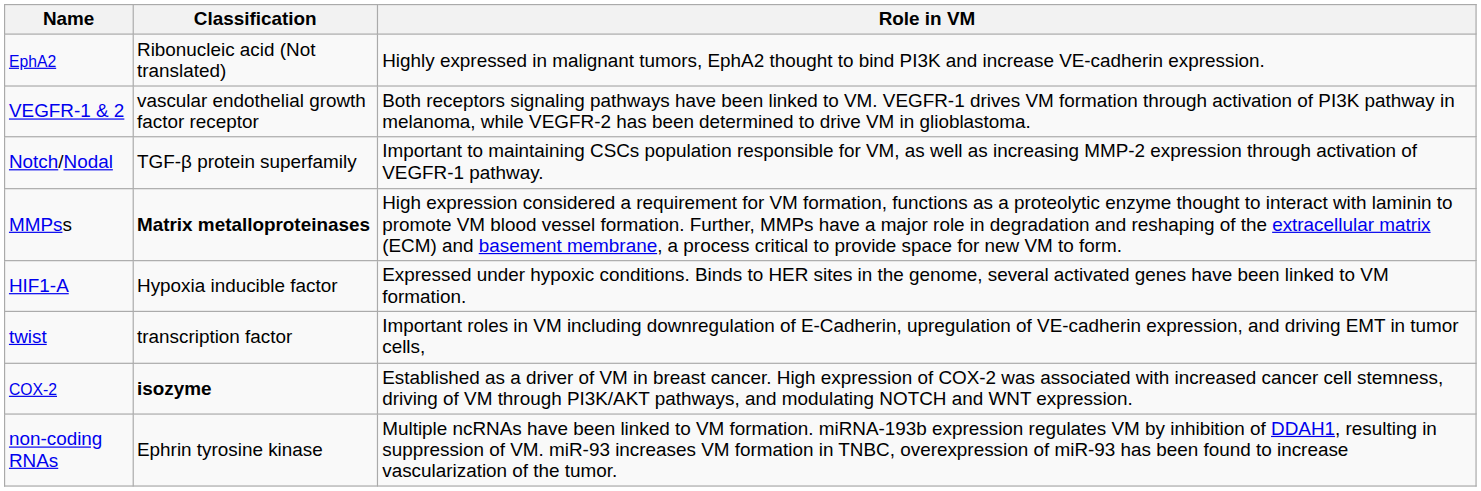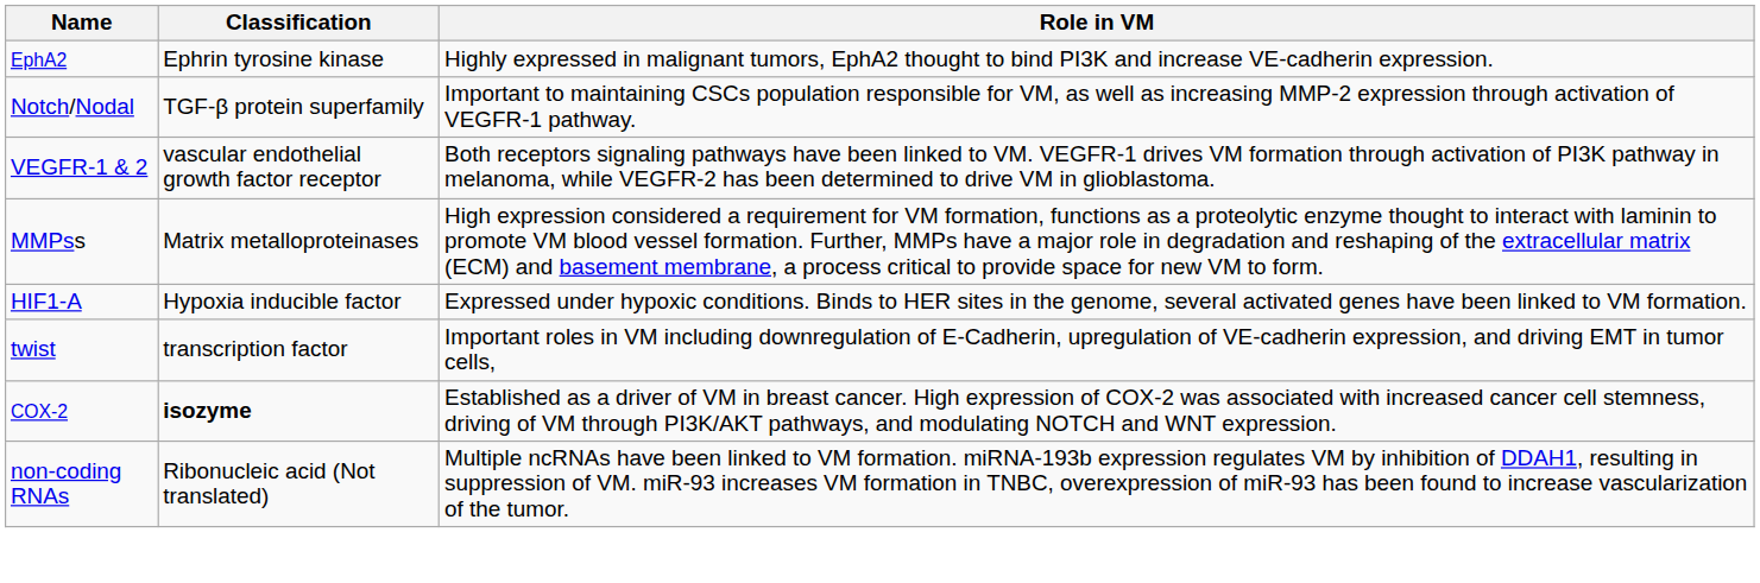EphA2 | Classification: Ribonucleic acid (Not translated) -> Ephrin tyrosine kinase
rows swapped: VEGFR-1 & 2 <-> Notch/Nodal
MMPss | Classification: bold -> normal
non-coding RNAs | Classification: Ephrin tyrosine kinase -> Ribonucleic acid (Not translated)
